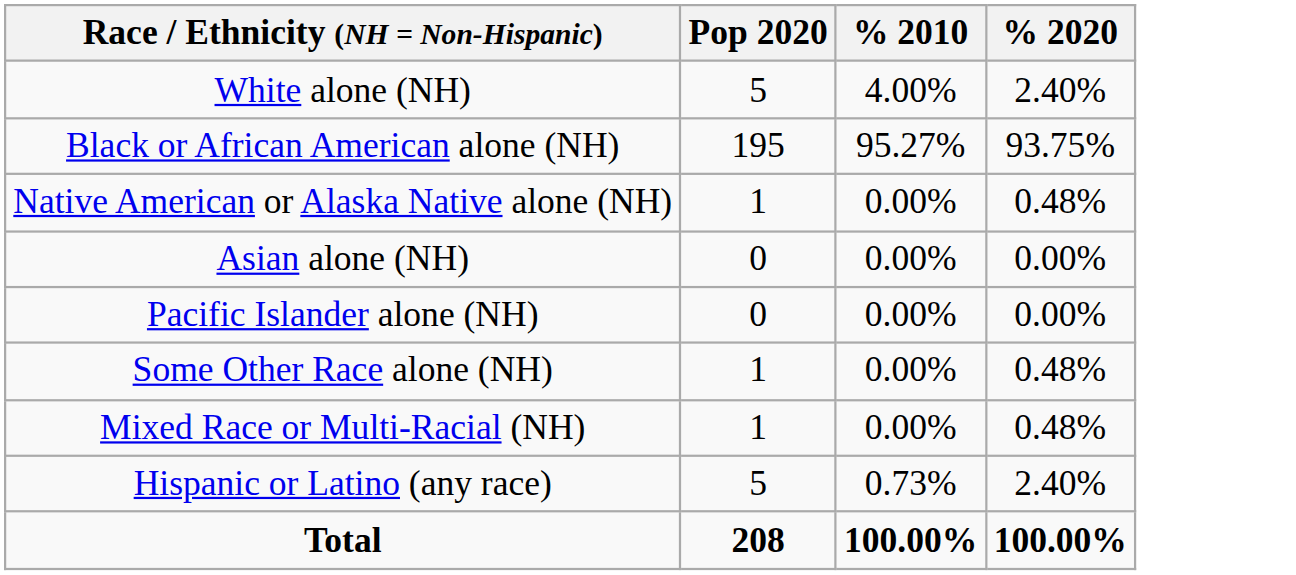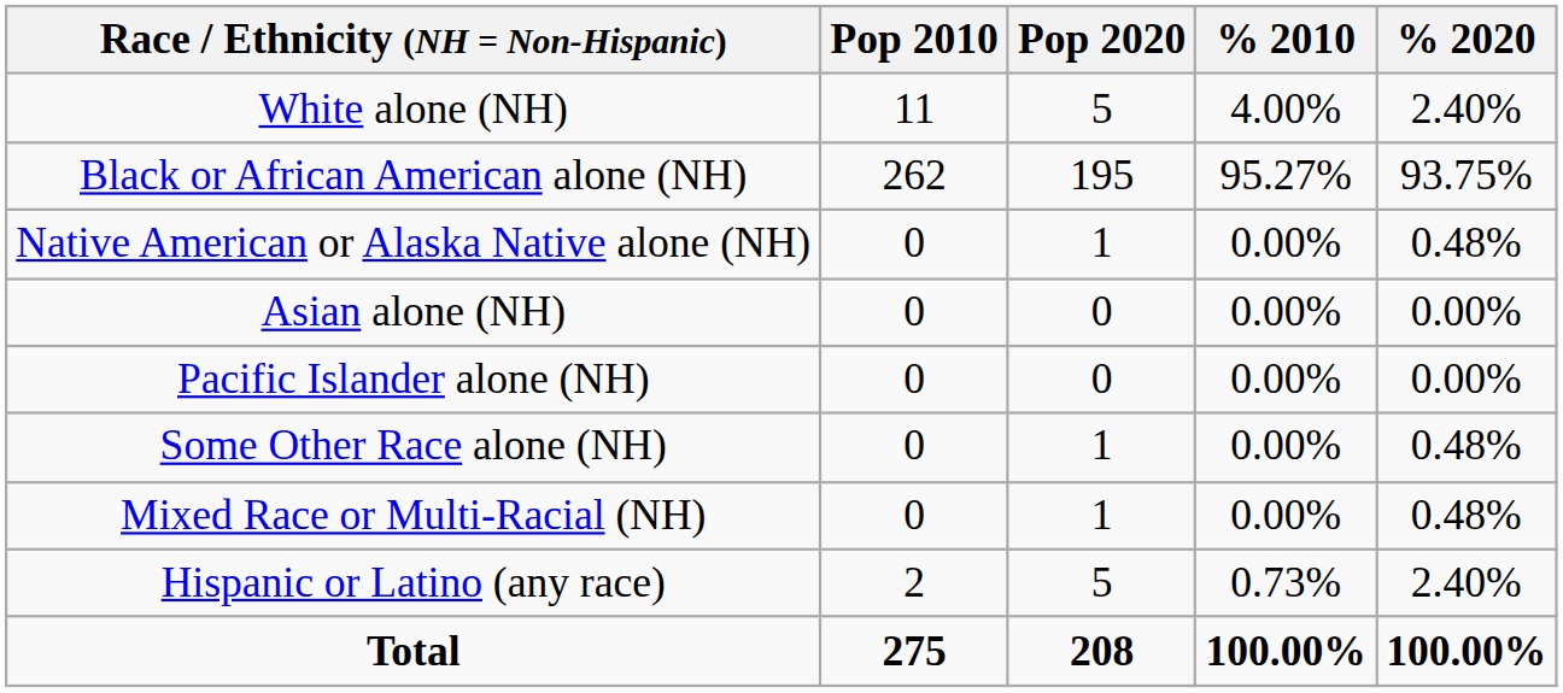+ column: Pop 2010 | 11 | 262 | 0 | 0 | 0 | 0 | 0 | 2 | 275
